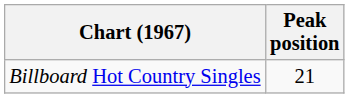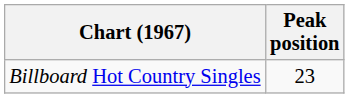Billboard Hot Country Singles | Peak position: 21 -> 23
